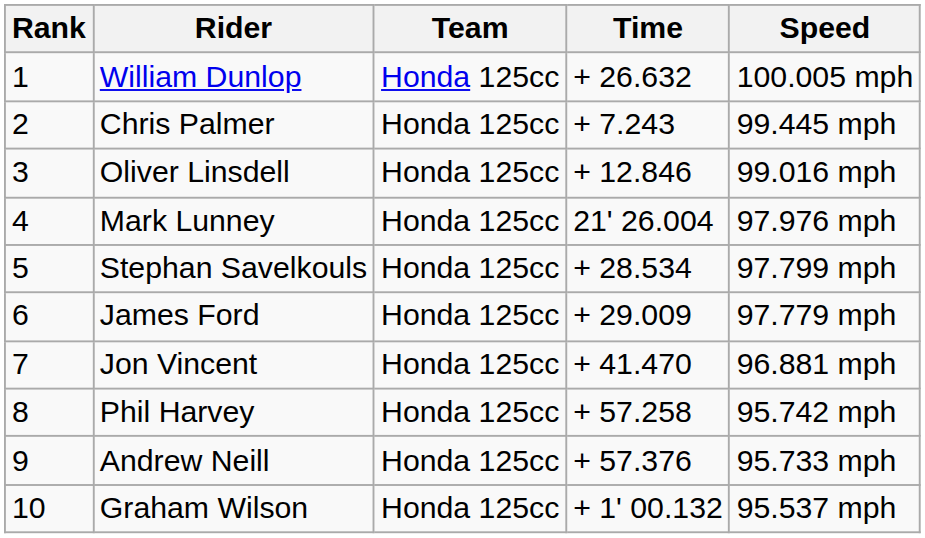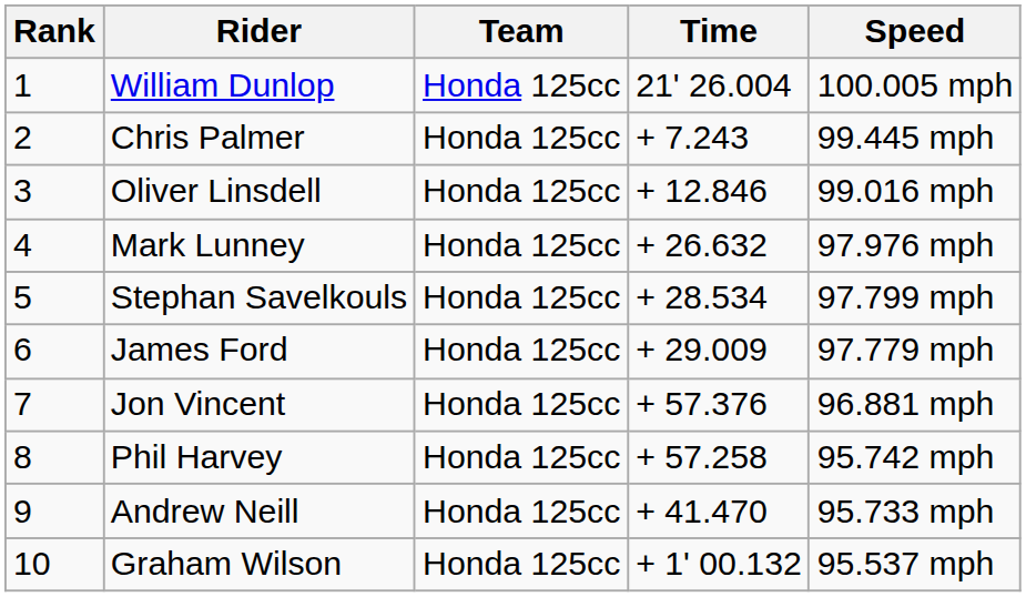William Dunlop | Time: + 26.632 -> 21' 26.004
Mark Lunney | Time: 21' 26.004 -> + 26.632
Jon Vincent | Time: + 41.470 -> + 57.376
Andrew Neill | Time: + 57.376 -> + 41.470
